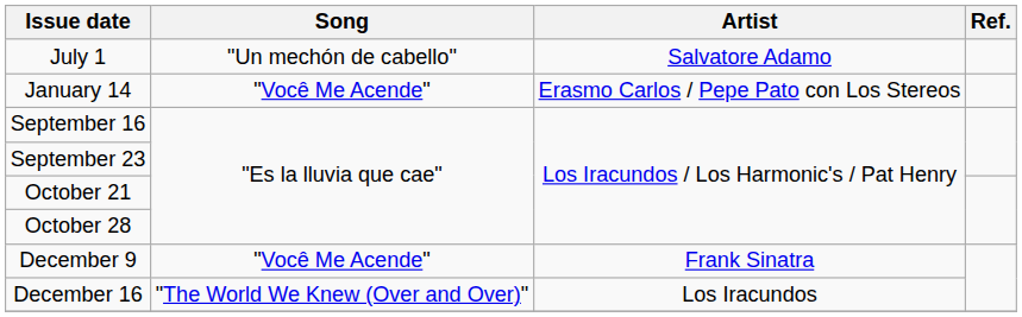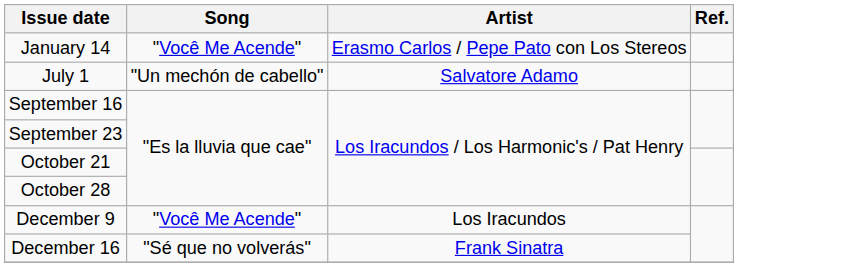rows swapped: January 14 <-> July 1
December 9 | Artist: Frank Sinatra -> Los Iracundos
December 16 | Song: "The World We Knew (Over and Over)" -> "Sé que no volverás"
December 16 | Artist: Los Iracundos -> Frank Sinatra
